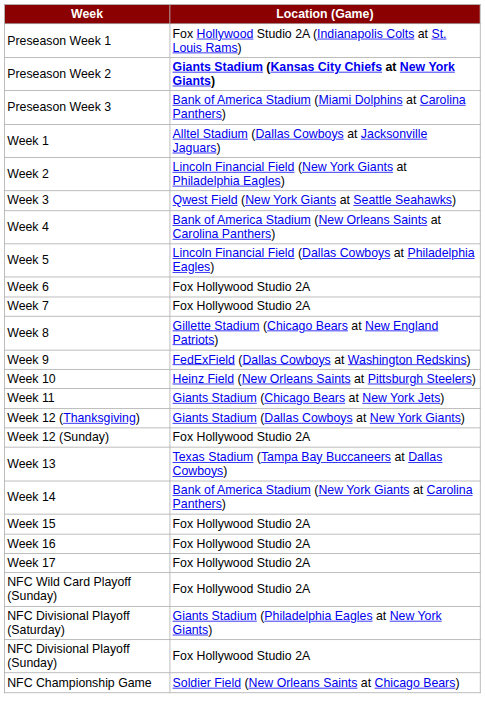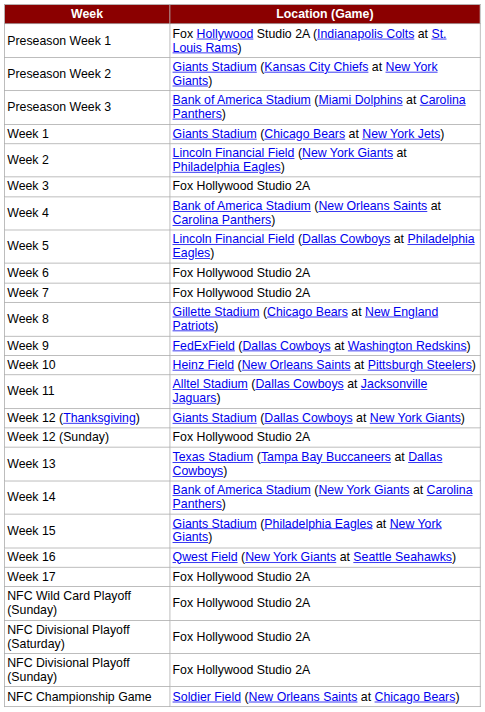Preseason Week 2 | Location (Game): bold -> normal
Week 1 | Location (Game): Alltel Stadium (Dallas Cowboys at Jacksonville Jaguars) -> Giants Stadium (Chicago Bears at New York Jets)
Week 3 | Location (Game): Qwest Field (New York Giants at Seattle Seahawks) -> Fox Hollywood Studio 2A
Week 11 | Location (Game): Giants Stadium (Chicago Bears at New York Jets) -> Alltel Stadium (Dallas Cowboys at Jacksonville Jaguars)
Week 15 | Location (Game): Fox Hollywood Studio 2A -> Giants Stadium (Philadelphia Eagles at New York Giants)
Week 16 | Location (Game): Fox Hollywood Studio 2A -> Qwest Field (New York Giants at Seattle Seahawks)
NFC Divisional Playoff (Saturday) | Location (Game): Giants Stadium (Philadelphia Eagles at New York Giants) -> Fox Hollywood Studio 2A
